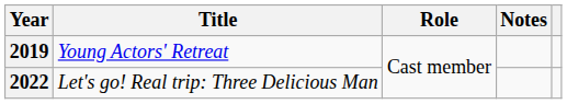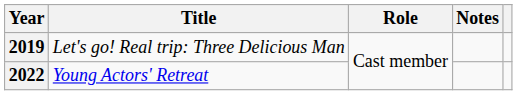2019 | Title: Young Actors' Retreat -> Let's go! Real trip: Three Delicious Man
2022 | Title: Let's go! Real trip: Three Delicious Man -> Young Actors' Retreat
